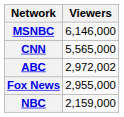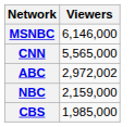- row: Fox News | 2,955,000
+ row: CBS | 1,985,000
